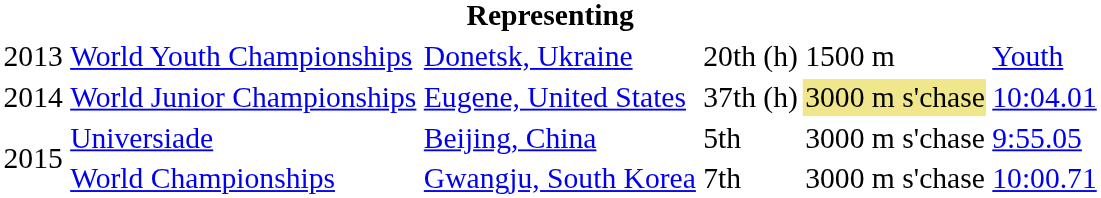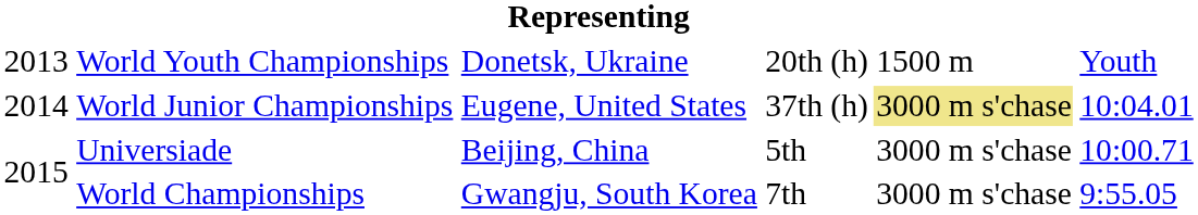Universiade | column 6: 9:55.05 -> 10:00.71
World Championships | column 6: 10:00.71 -> 9:55.05
